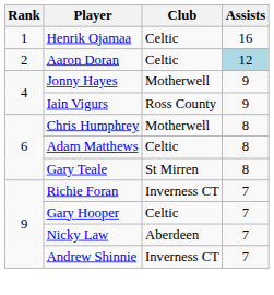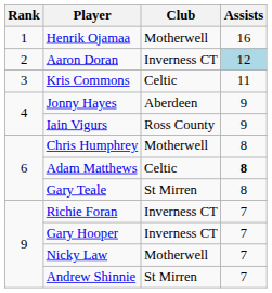Henrik Ojamaa | Club: Celtic -> Motherwell
Aaron Doran | Club: Celtic -> Inverness CT
+ row: 3 | Kris Commons | Celtic | 11
Jonny Hayes | Club: Motherwell -> Aberdeen
Adam Matthews | Assists: normal -> bold
Gary Hooper | Club: Celtic -> Inverness CT
Nicky Law | Club: Aberdeen -> Motherwell
Andrew Shinnie | Club: Inverness CT -> St Mirren
